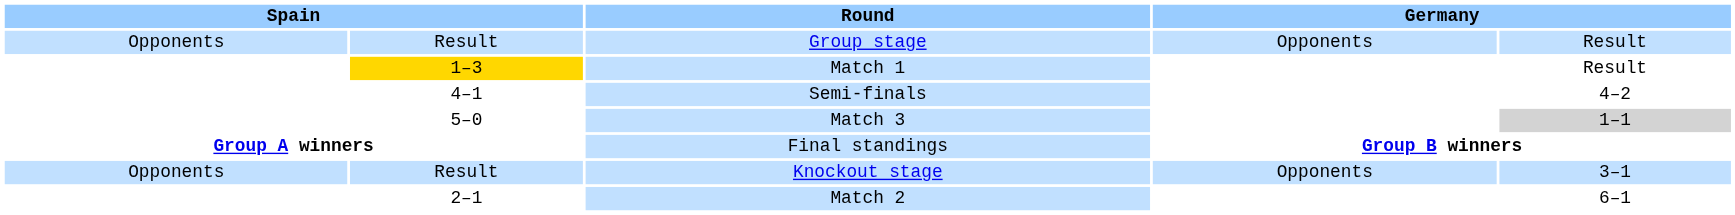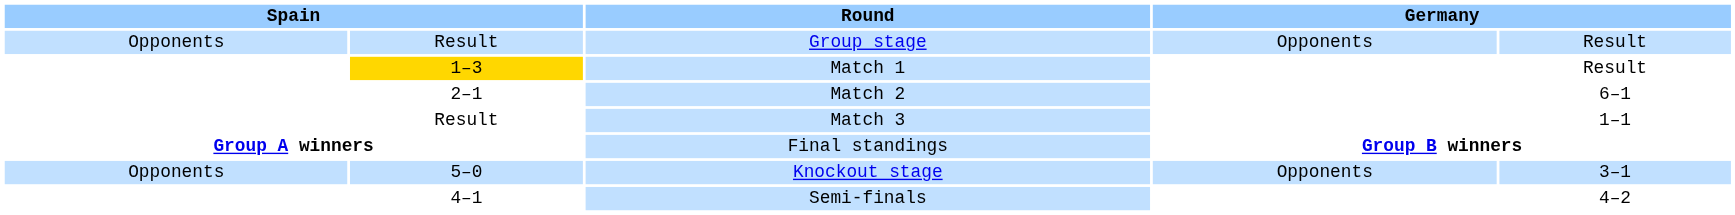rows swapped: Match 2 <-> Semi-finals
Match 3 | column 2: 5–0 -> Result
Match 3 | column 5: lightgrey background -> no background
Knockout stage | column 2: Result -> 5–0
